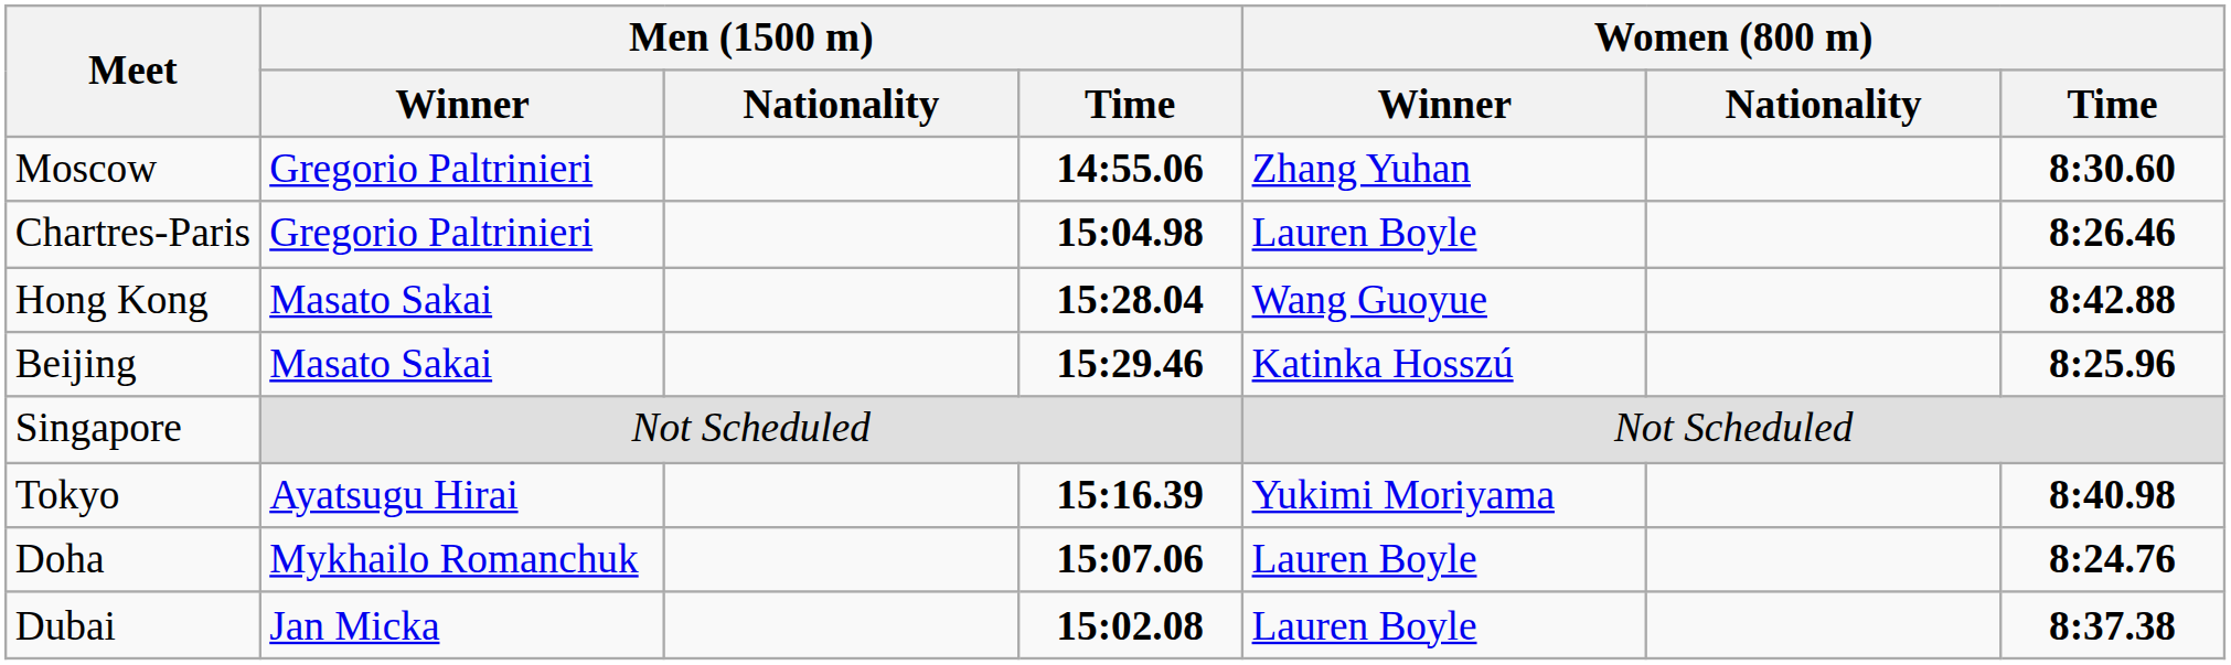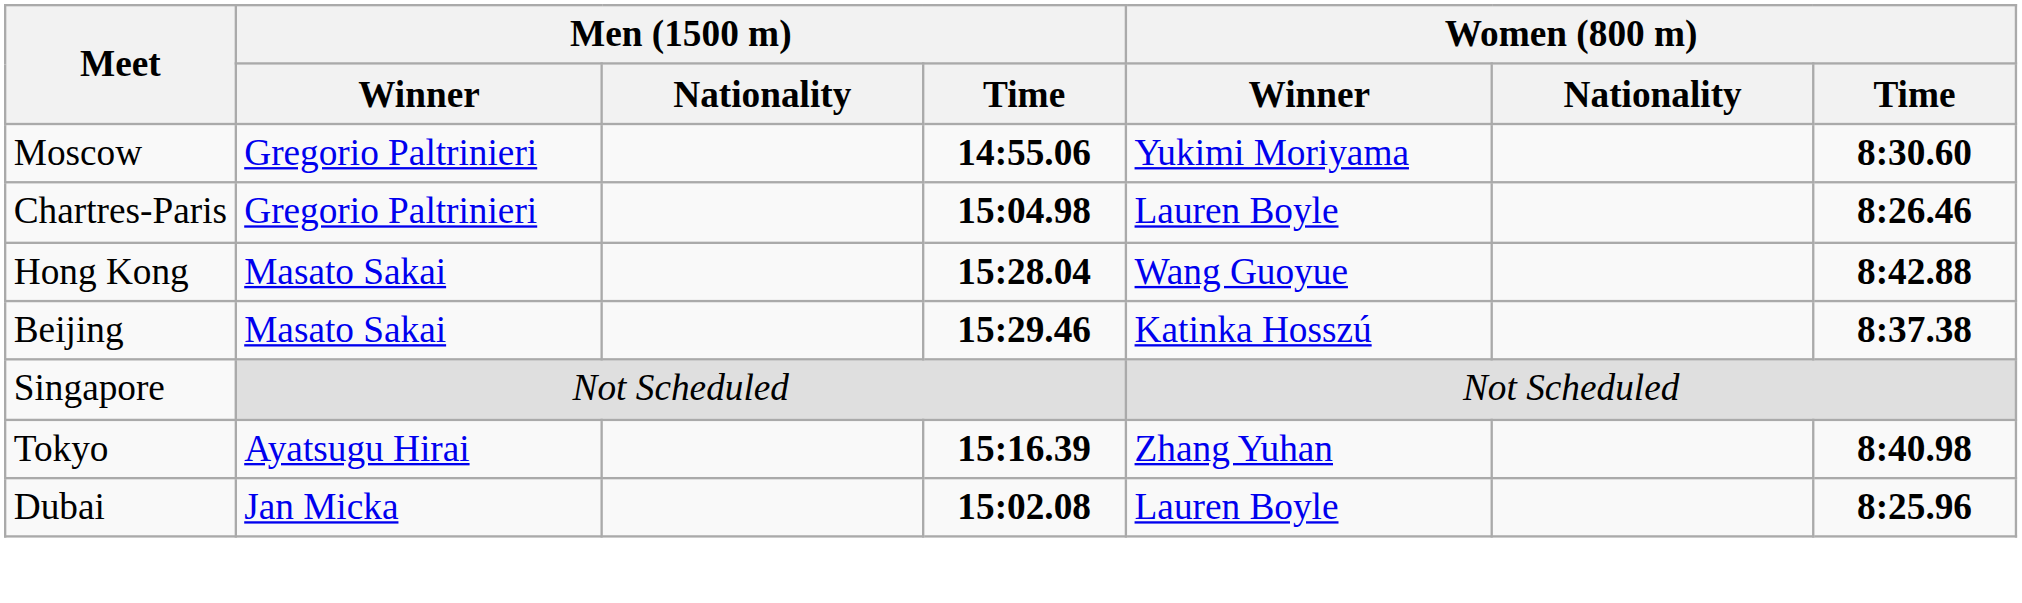Moscow | Women (800 m) / Winner: Zhang Yuhan -> Yukimi Moriyama
Beijing | Women (800 m) / Time: 8:25.96 -> 8:37.38
Tokyo | Women (800 m) / Winner: Yukimi Moriyama -> Zhang Yuhan
- row: Doha | Mykhailo Romanchuk | 15:07.06 | Lauren Boyle | 8:24.76
Dubai | Women (800 m) / Time: 8:37.38 -> 8:25.96
